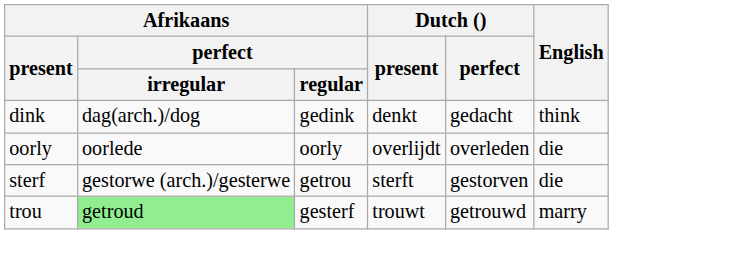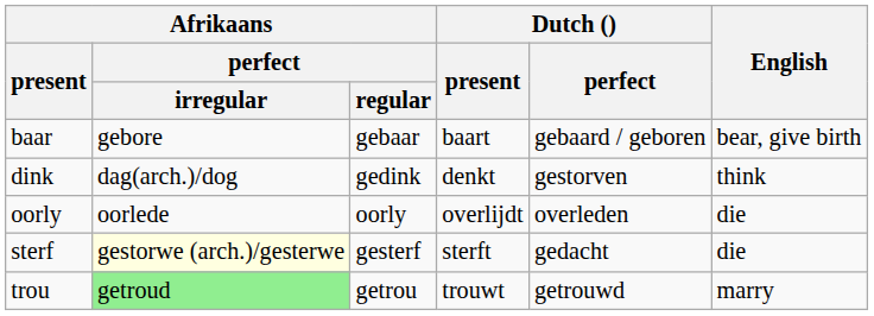+ row: baar | gebore | gebaar | baart | gebaard / geboren | bear, give birth
dink | Dutch () / perfect: gedacht -> gestorven
sterf | Afrikaans / perfect / irregular: no background -> lightyellow background
sterf | Afrikaans / perfect / regular: getrou -> gesterf
sterf | Dutch () / perfect: gestorven -> gedacht
trou | Afrikaans / perfect / regular: gesterf -> getrou
